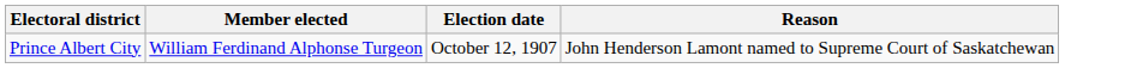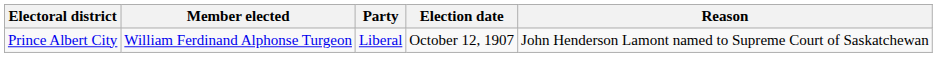+ column: Party | Liberal
